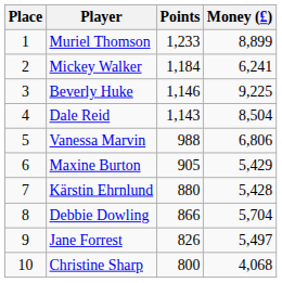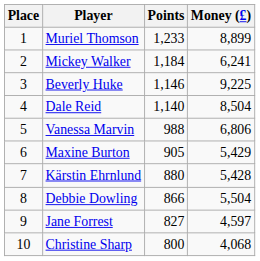Dale Reid | Points: 1,143 -> 1,140
Debbie Dowling | Money (£): 5,704 -> 5,504
Jane Forrest | Points: 826 -> 827
Jane Forrest | Money (£): 5,497 -> 4,597
